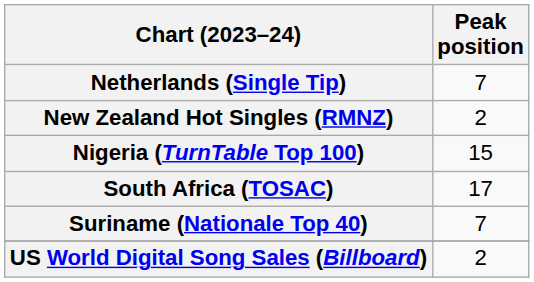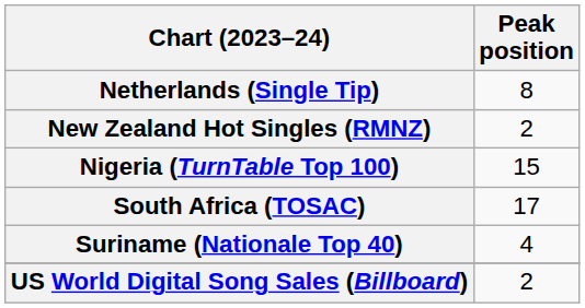Netherlands (Single Tip) | Peak position: 7 -> 8
Suriname (Nationale Top 40) | Peak position: 7 -> 4
